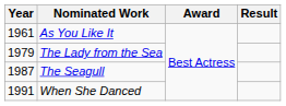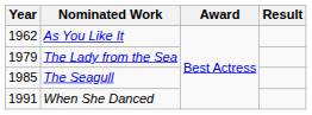As You Like It | Year: 1961 -> 1962
The Seagull | Year: 1987 -> 1985
